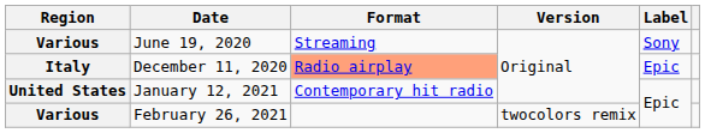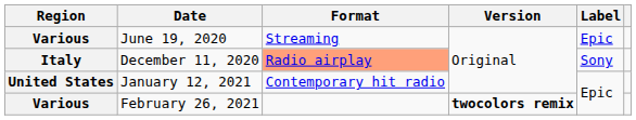June 19, 2020 | Label: Sony -> Epic
December 11, 2020 | Label: Epic -> Sony
February 26, 2021 | Version: normal -> bold
